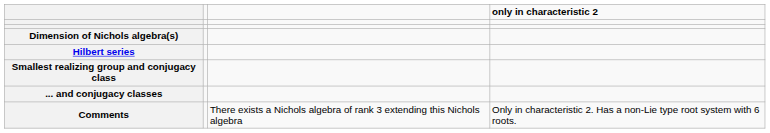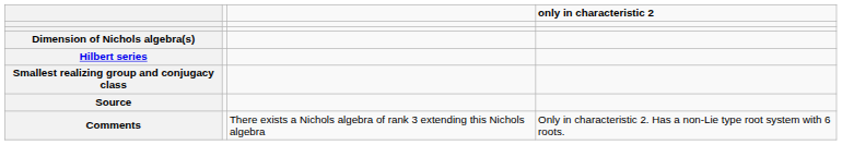- row: ... and conjugacy classes
+ row: Source
